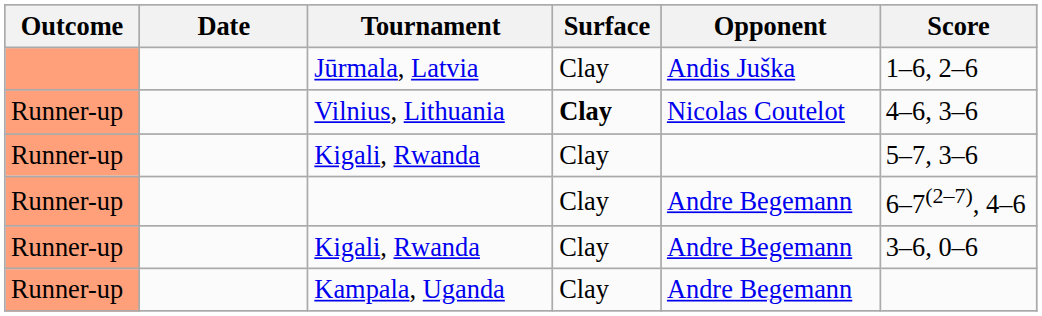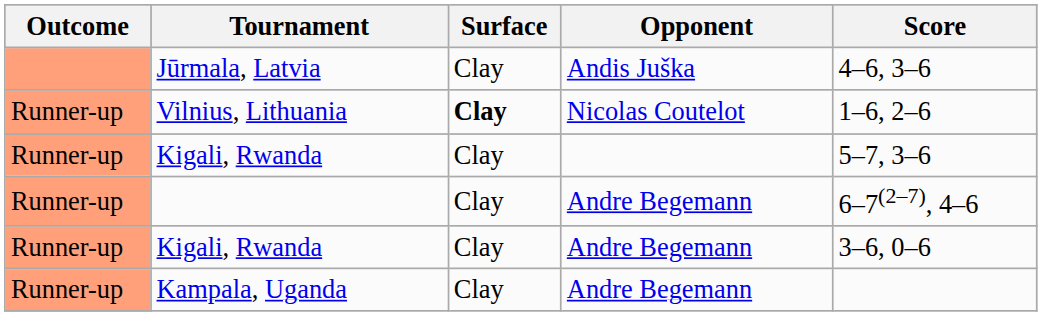- column: Date
Jūrmala, Latvia | Score: 1–6, 2–6 -> 4–6, 3–6
Vilnius, Lithuania | Score: 4–6, 3–6 -> 1–6, 2–6
